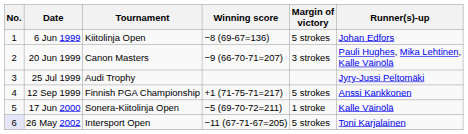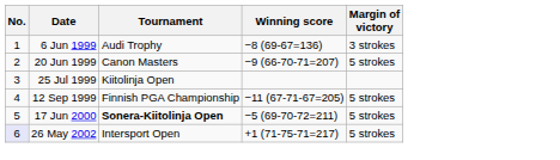- column: Runner(s)-up | Johan Edfors | Pauli Hughes, Mika Lehtinen, Kalle Väinölä | Jyry-Jussi Peltomäki | Anssi Kankkonen | Kalle Väinölä | Toni Karjalainen
6 Jun 1999 | Tournament: Kiitolinja Open -> Audi Trophy
6 Jun 1999 | Margin of victory: 5 strokes -> 3 strokes
20 Jun 1999 | Margin of victory: 3 strokes -> 5 strokes
25 Jul 1999 | Tournament: Audi Trophy -> Kiitolinja Open
12 Sep 1999 | Winning score: +1 (71-75-71=217) -> −11 (67-71-67=205)
17 Jun 2000 | Tournament: normal -> bold
17 Jun 2000 | Margin of victory: 1 stroke -> 5 strokes
26 May 2002 | Winning score: −11 (67-71-67=205) -> +1 (71-75-71=217)
